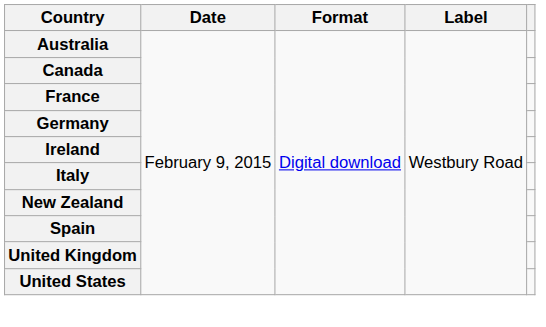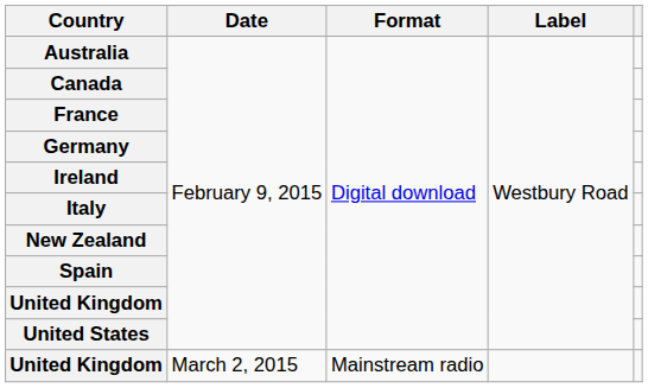+ row: United Kingdom | March 2, 2015 | Mainstream radio
